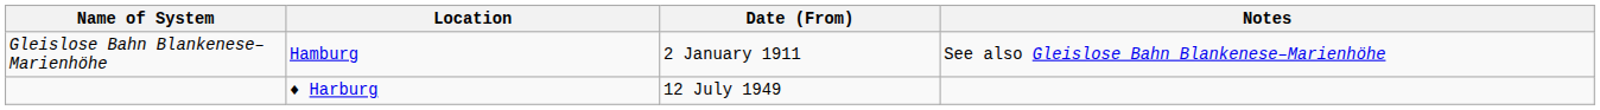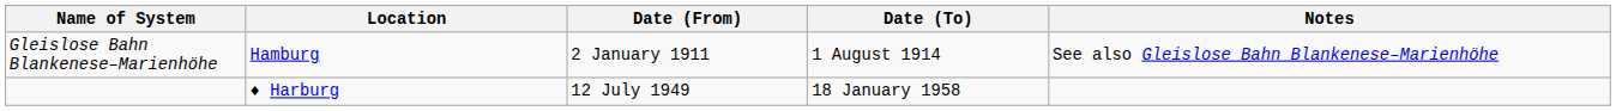+ column: Date (To) | 1 August 1914 | 18 January 1958
